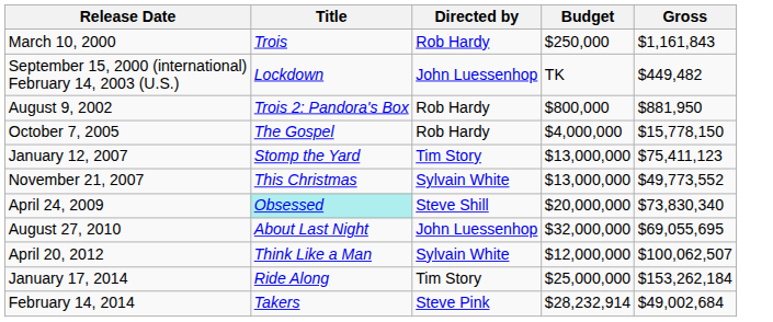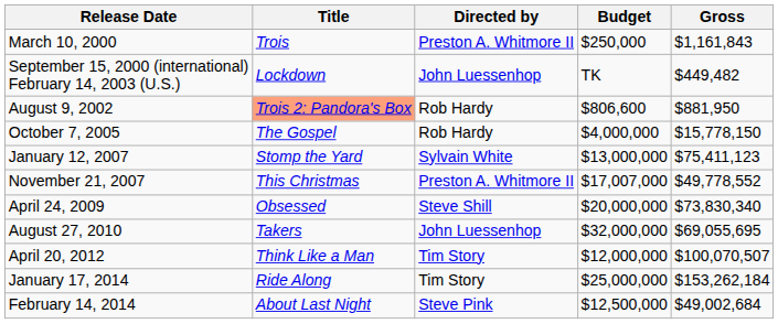March 10, 2000 | Directed by: Rob Hardy -> Preston A. Whitmore II
August 9, 2002 | Title: no background -> lightsalmon background
August 9, 2002 | Budget: $800,000 -> $806,600
January 12, 2007 | Directed by: Tim Story -> Sylvain White
November 21, 2007 | Directed by: Sylvain White -> Preston A. Whitmore II
November 21, 2007 | Budget: $13,000,000 -> $17,007,000
November 21, 2007 | Gross: $49,773,552 -> $49,778,552
April 24, 2009 | Title: paleturquoise background -> no background
August 27, 2010 | Title: About Last Night -> Takers
April 20, 2012 | Directed by: Sylvain White -> Tim Story
April 20, 2012 | Gross: $100,062,507 -> $100,070,507
February 14, 2014 | Title: Takers -> About Last Night
February 14, 2014 | Budget: $28,232,914 -> $12,500,000
